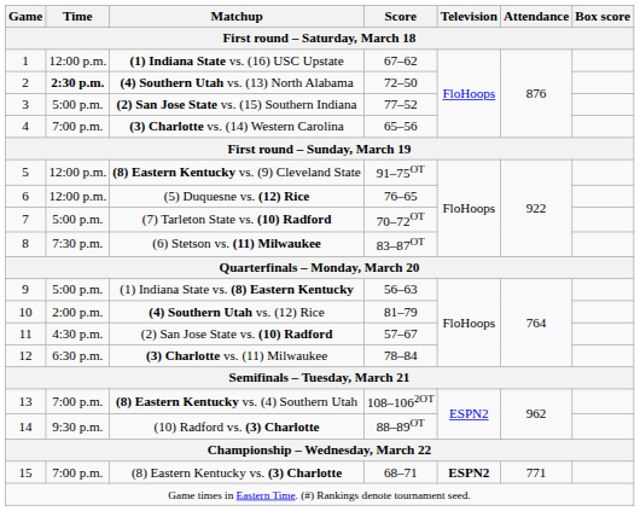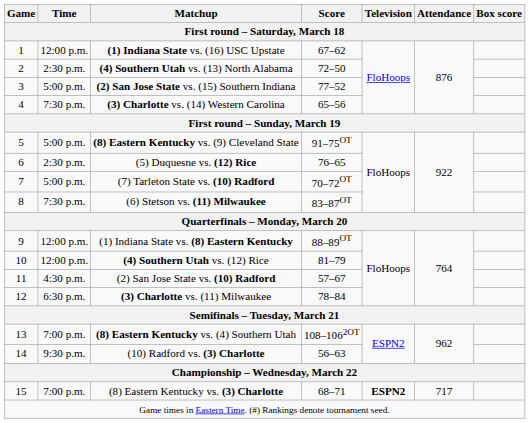(4) Southern Utah vs. (13) North Alabama | Time: bold -> normal
(3) Charlotte vs. (14) Western Carolina | Time: 7:00 p.m. -> 7:30 p.m.
(8) Eastern Kentucky vs. (9) Cleveland State | Time: 12:00 p.m. -> 5:00 p.m.
(5) Duquesne vs. (12) Rice | Time: 12:00 p.m. -> 2:30 p.m.
(1) Indiana State vs. (8) Eastern Kentucky | Time: 5:00 p.m. -> 12:00 p.m.
(1) Indiana State vs. (8) Eastern Kentucky | Score: 56–63 -> 88–89OT
(4) Southern Utah vs. (12) Rice | Time: 2:00 p.m. -> 12:00 p.m.
(10) Radford vs. (3) Charlotte | Score: 88–89OT -> 56–63
(8) Eastern Kentucky vs. (3) Charlotte | Attendance: 771 -> 717
